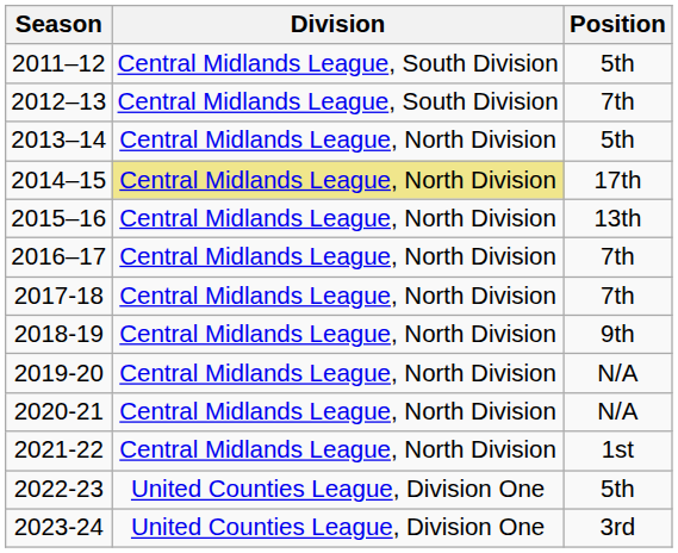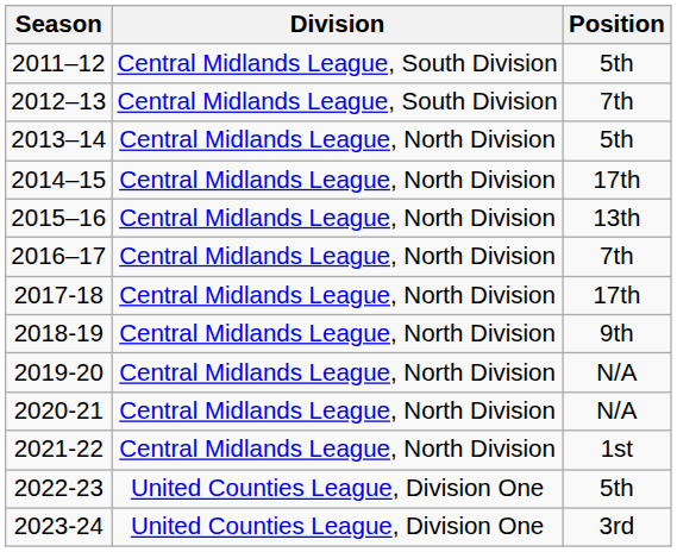2014–15 | Division: khaki background -> no background
2017-18 | Position: 7th -> 17th
